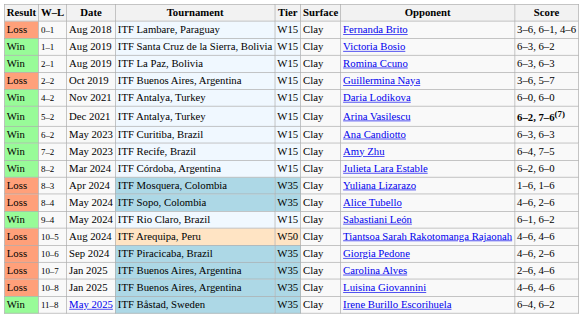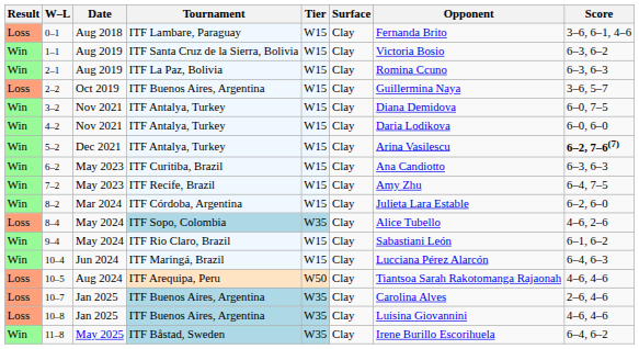+ row: Win | 3–2 | Nov 2021 | ITF Antalya, Turkey | W15 | Clay | Diana Demidova | 6–0, 7–5
- row: Loss | 8–3 | Apr 2024 | ITF Mosquera, Colombia | W35 | Clay | Yuliana Lizarazo | 1–6, 1–6
+ row: Win | 10–4 | Jun 2024 | ITF Maringá, Brazil | W15 | Clay | Lucciana Pérez Alarcón | 6–4, 6–3
- row: Loss | 10–6 | Sep 2024 | ITF Piracicaba, Brazil | W35 | Clay | Giorgia Pedone | 4–6, 2–6
